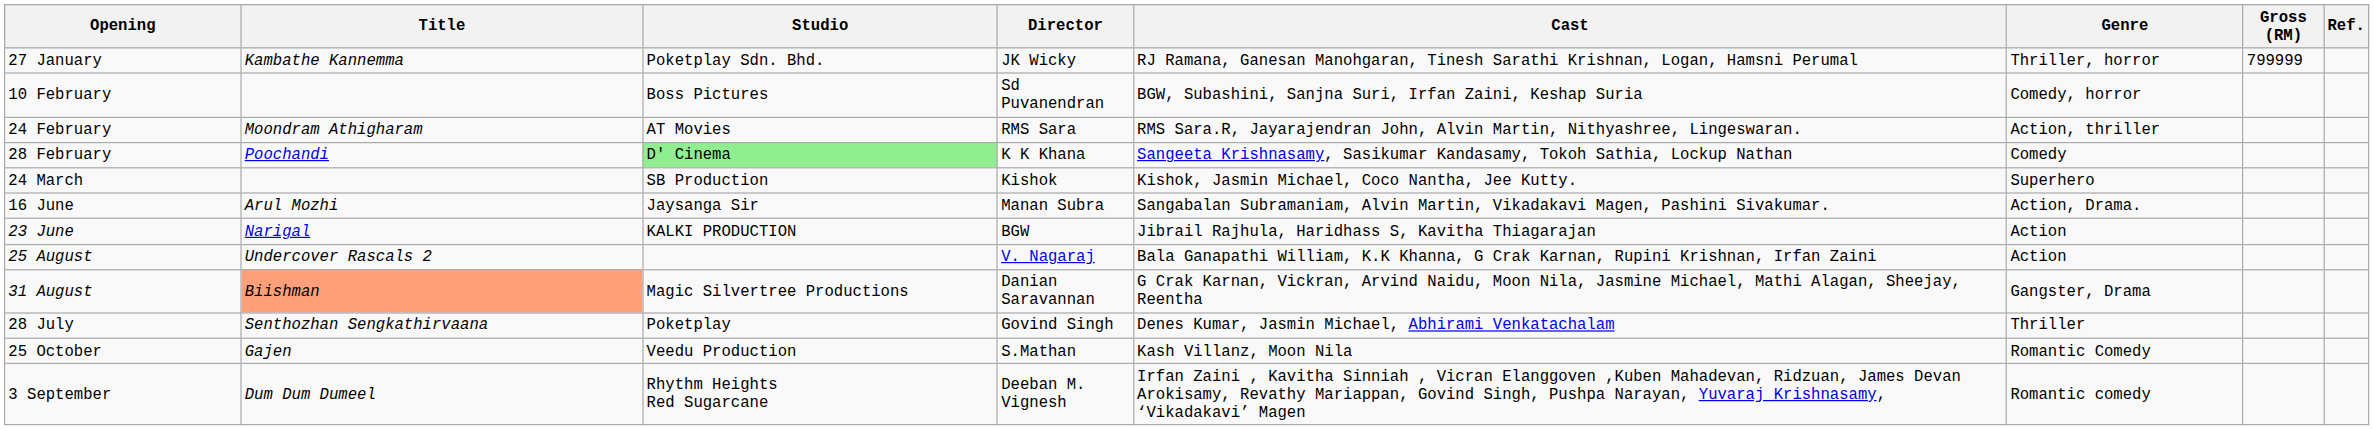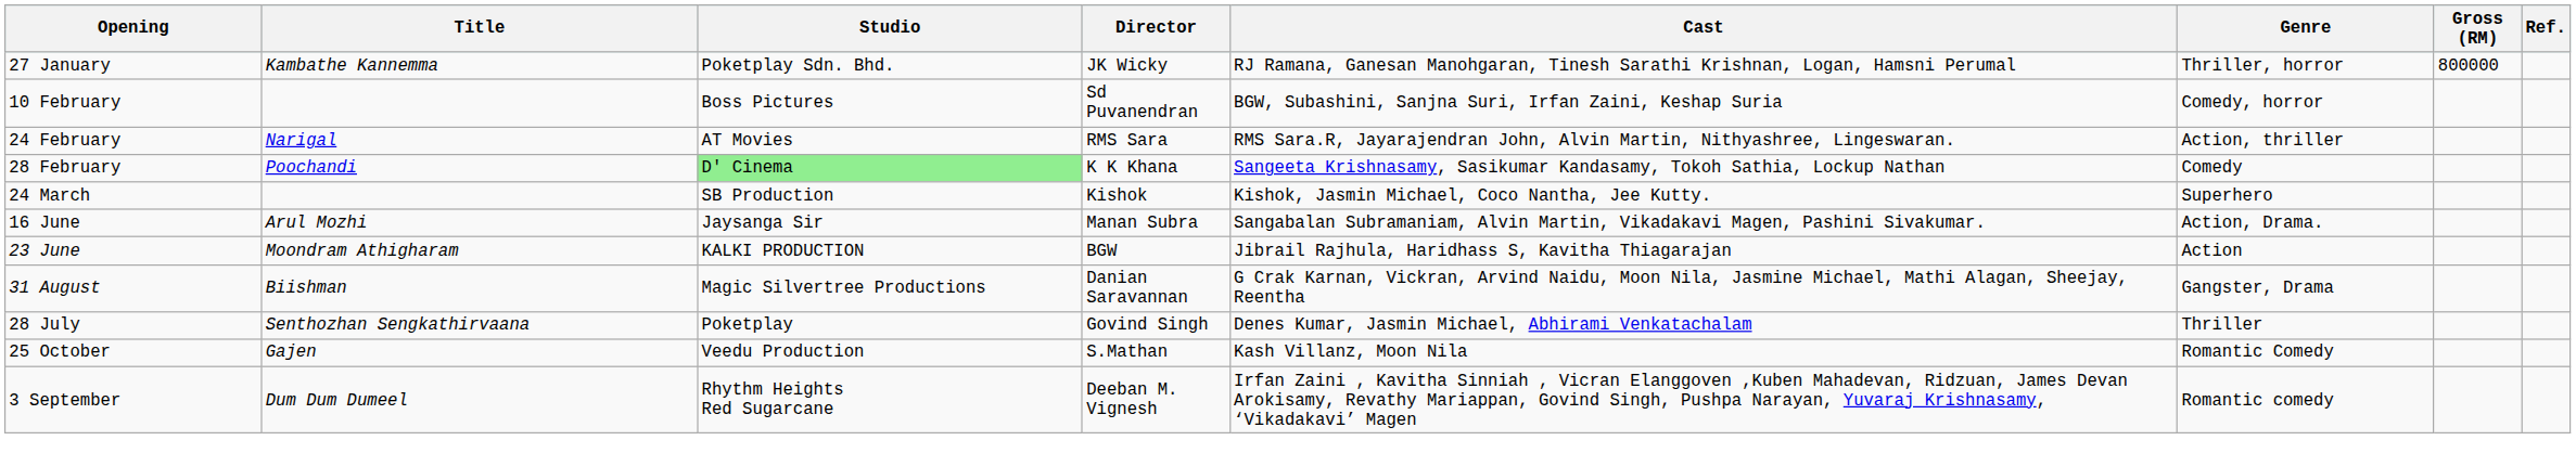27 January | Gross (RM): 799999 -> 800000
24 February | Title: Moondram Athigharam -> Narigal
23 June | Title: Narigal -> Moondram Athigharam
- row: 25 August | Undercover Rascals 2 | V. Nagaraj | Bala Ganapathi William, K.K Khanna, G Crak Karnan, Rupini Krishnan, Irfan Zaini | Action
31 August | Title: lightsalmon background -> no background
